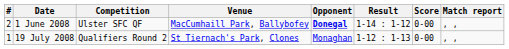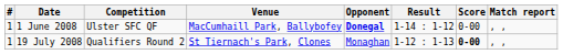1 June 2008 | #: 2 -> 1
19 July 2008 | Score: normal -> bold
